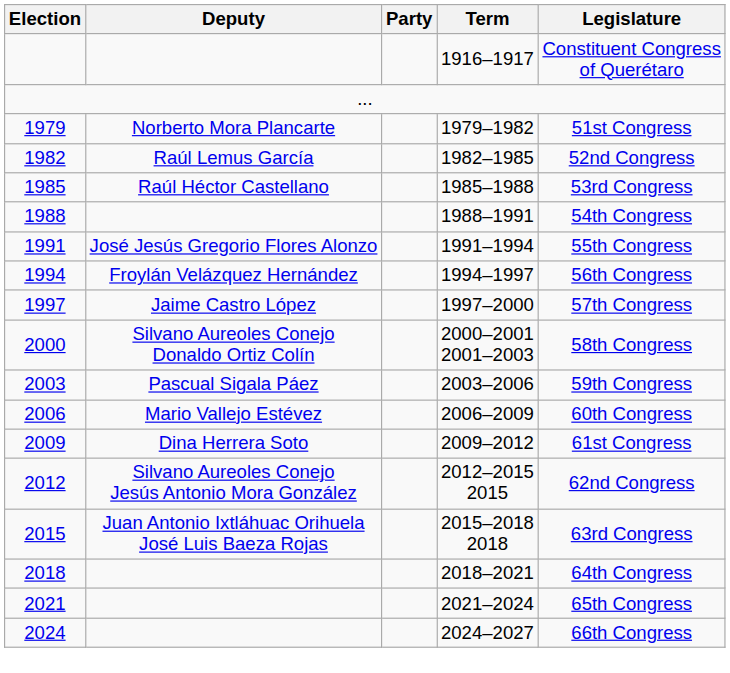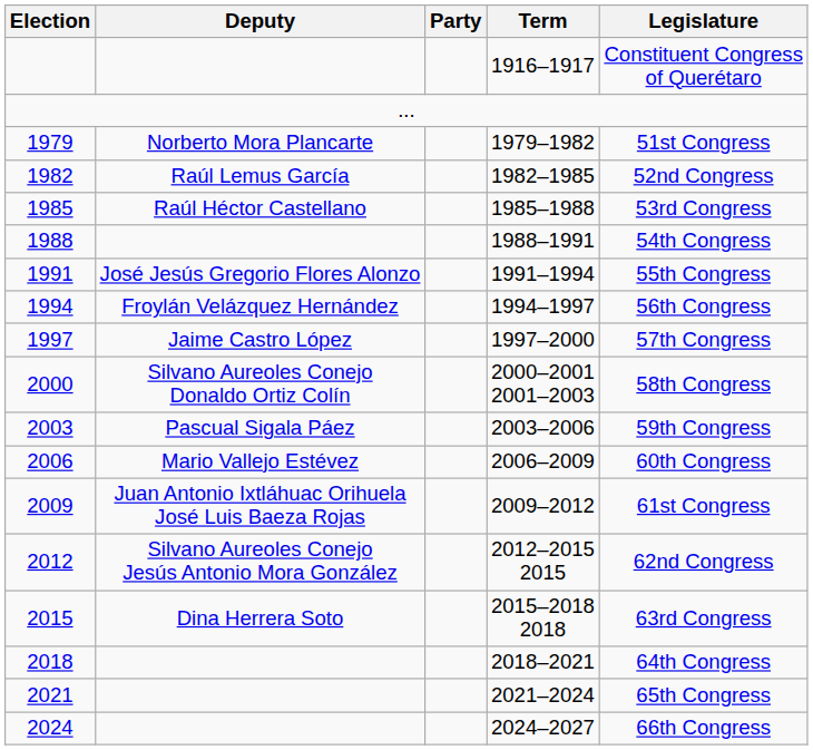2009 | Deputy: Dina Herrera Soto -> Juan Antonio Ixtláhuac Orihuela José Luis Baeza Rojas
2015 | Deputy: Juan Antonio Ixtláhuac Orihuela José Luis Baeza Rojas -> Dina Herrera Soto
